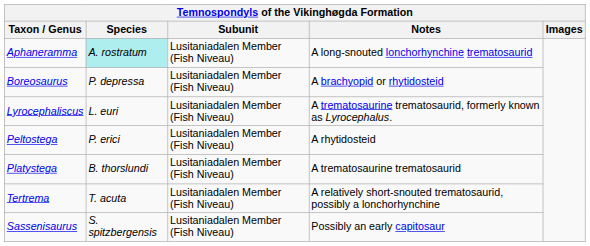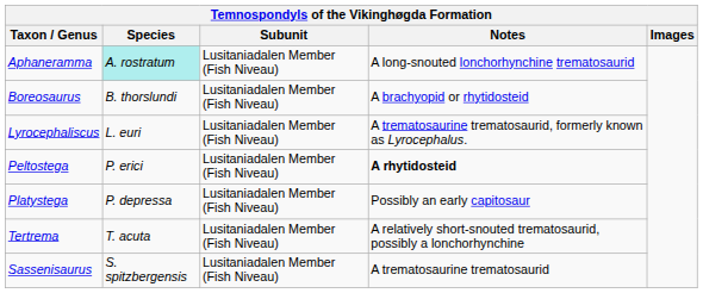Boreosaurus | Species: P. depressa -> B. thorslundi
Peltostega | Notes: normal -> bold
Platystega | Species: B. thorslundi -> P. depressa
Platystega | Notes: A trematosaurine trematosaurid -> Possibly an early capitosaur
Sassenisaurus | Notes: Possibly an early capitosaur -> A trematosaurine trematosaurid
